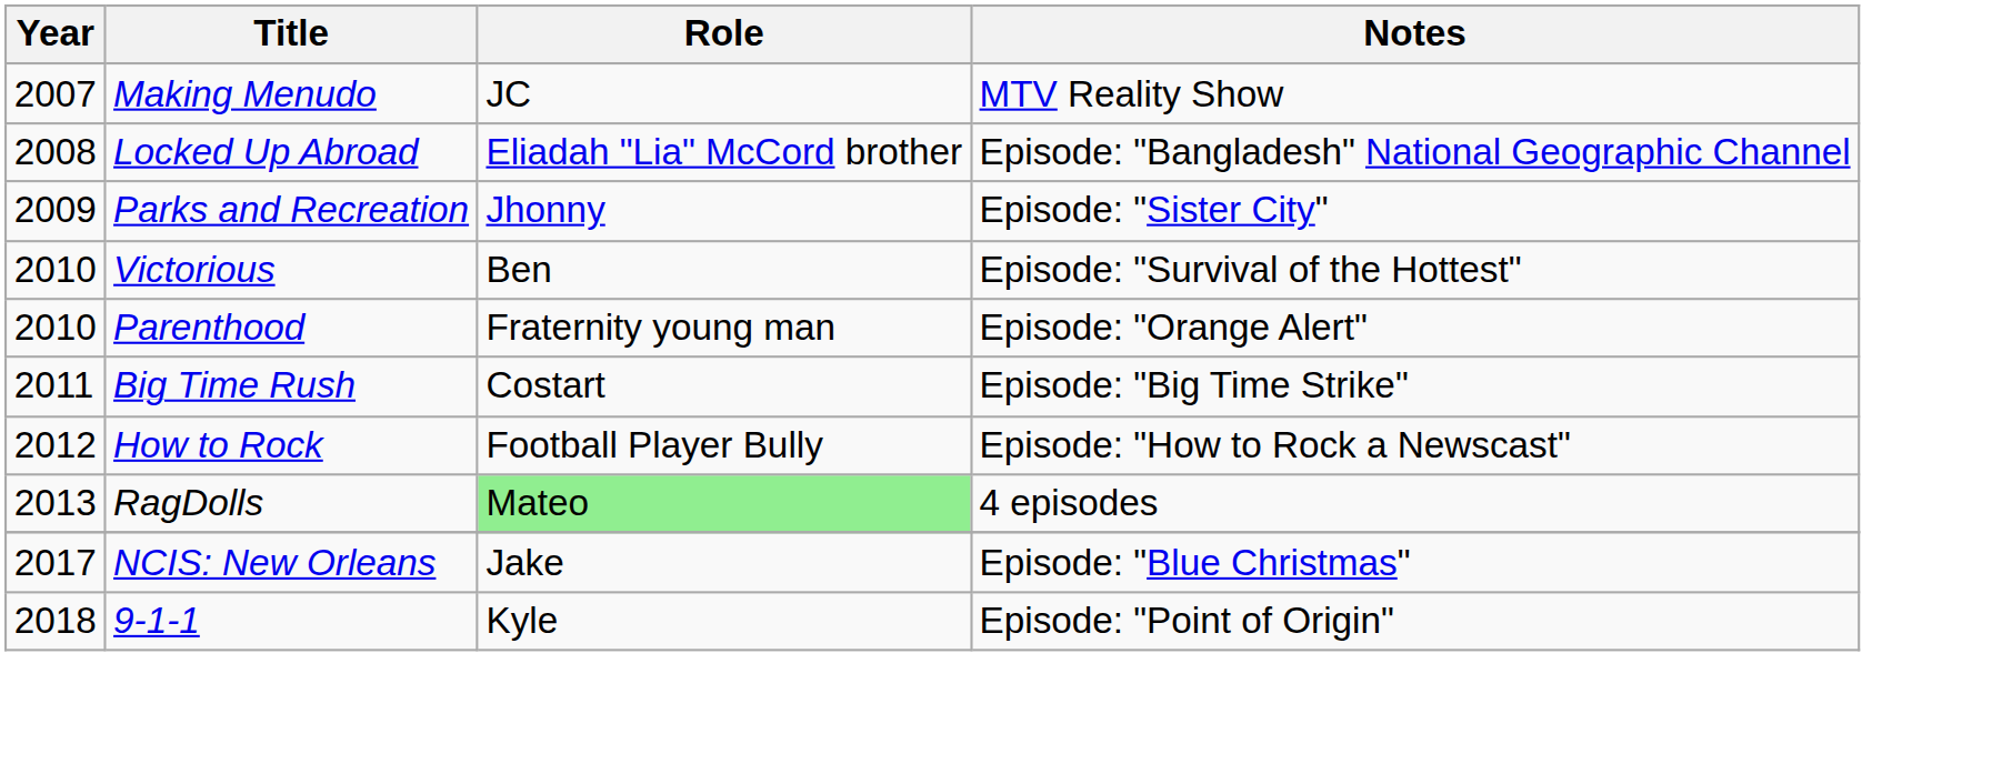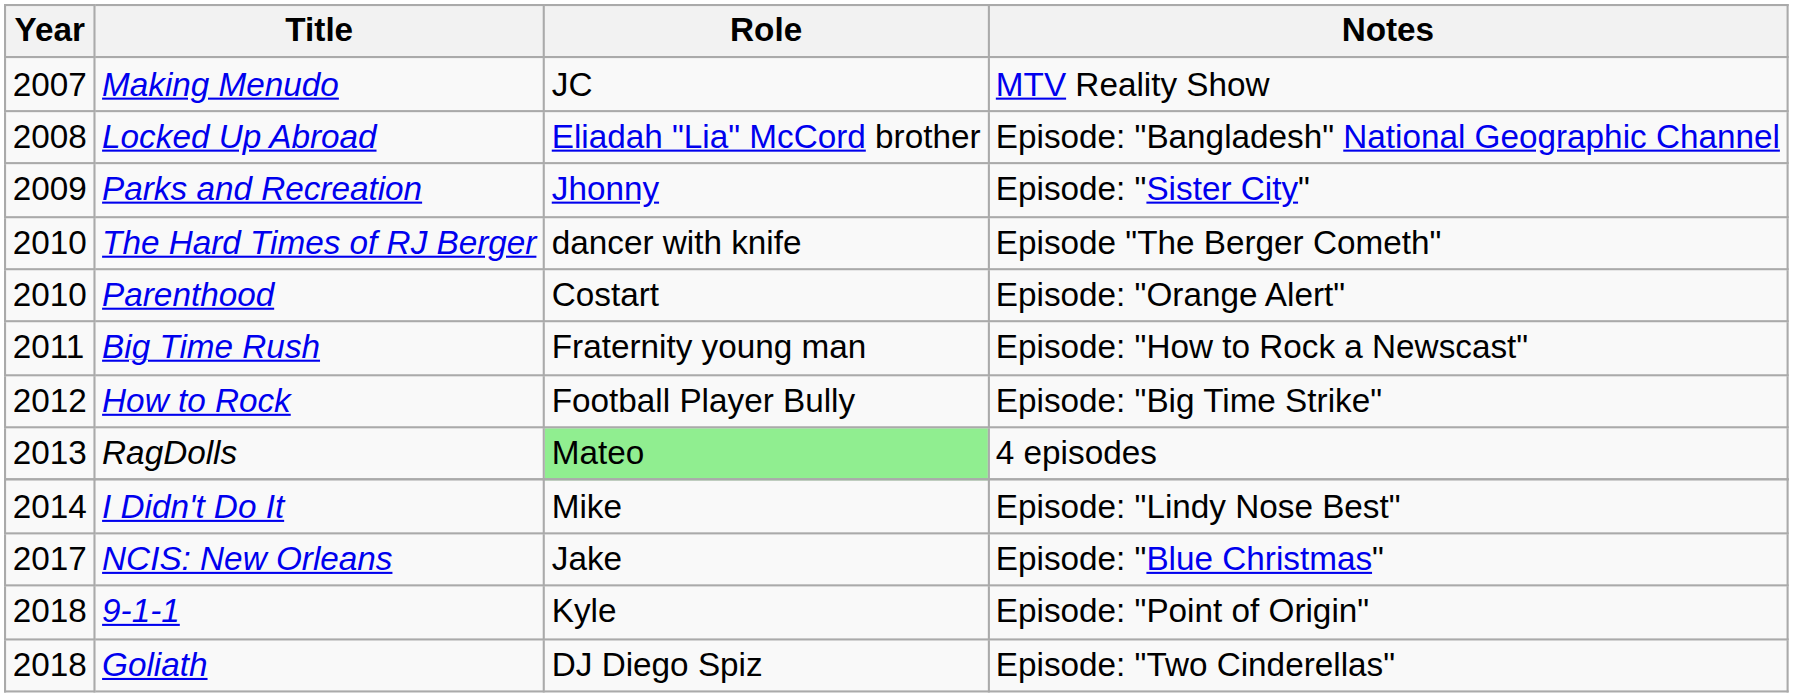+ row: 2010 | The Hard Times of RJ Berger | dancer with knife | Episode "The Berger Cometh"
- row: 2010 | Victorious | Ben | Episode: "Survival of the Hottest"
Parenthood | Role: Fraternity young man -> Costart
Big Time Rush | Role: Costart -> Fraternity young man
Big Time Rush | Notes: Episode: "Big Time Strike" -> Episode: "How to Rock a Newscast"
How to Rock | Notes: Episode: "How to Rock a Newscast" -> Episode: "Big Time Strike"
+ row: 2014 | I Didn't Do It | Mike | Episode: "Lindy Nose Best"
+ row: 2018 | Goliath | DJ Diego Spiz | Episode: "Two Cinderellas"
